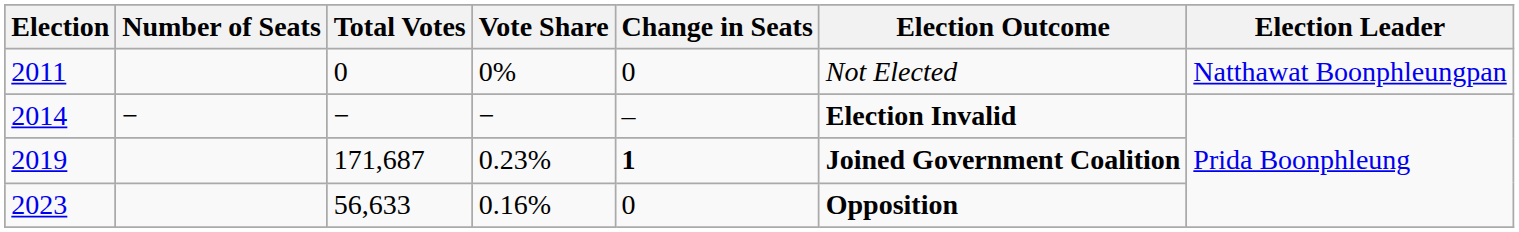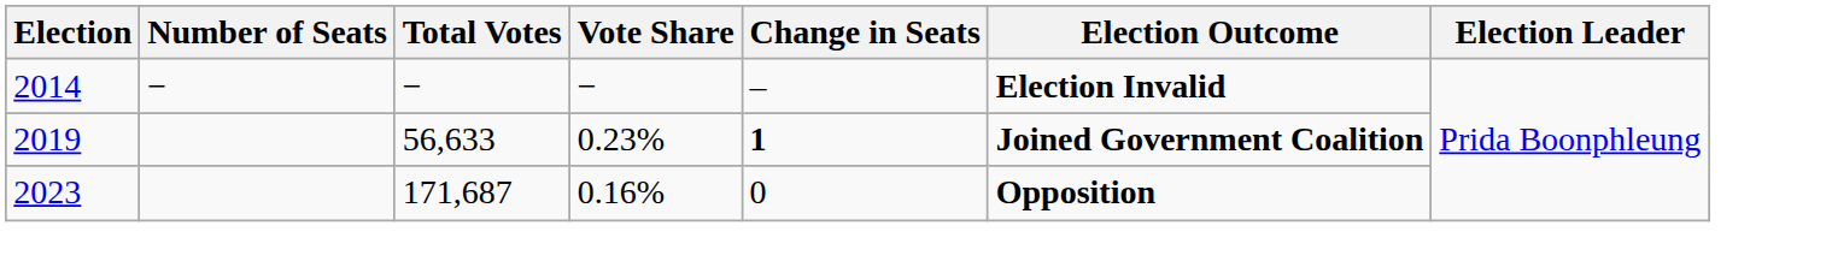- row: 2011 | 0 | 0% | 0 | Not Elected | Natthawat Boonphleungpan
2019 | Total Votes: 171,687 -> 56,633
2023 | Total Votes: 56,633 -> 171,687
